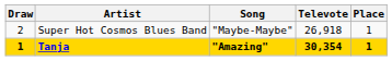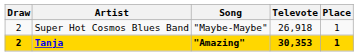Tanja | Draw: 1 -> 2
Tanja | Televote: 30,354 -> 30,353
